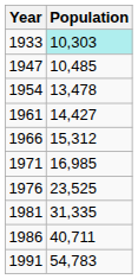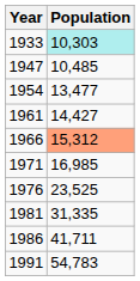1954 | Population: 13,478 -> 13,477
1966 | Population: no background -> lightsalmon background
1986 | Population: 40,711 -> 41,711
